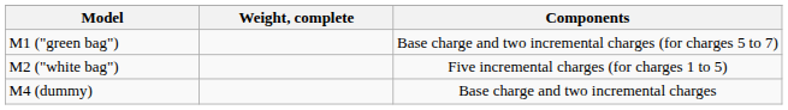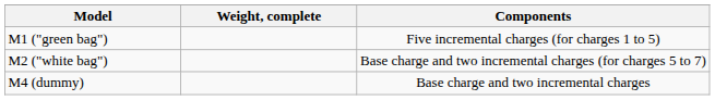M1 ("green bag") | Components: Base charge and two incremental charges (for charges 5 to 7) -> Five incremental charges (for charges 1 to 5)
M2 ("white bag") | Components: Five incremental charges (for charges 1 to 5) -> Base charge and two incremental charges (for charges 5 to 7)
